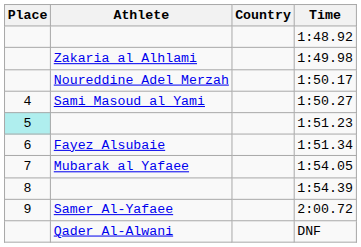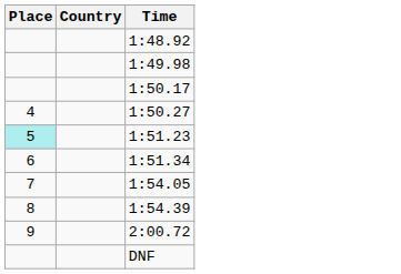- column: Athlete | Zakaria al Alhlami | Noureddine Adel Merzah | Sami Masoud al Yami | Fayez Alsubaie | Mubarak al Yafaee | Samer Al-Yafaee | Qader Al-Alwani
